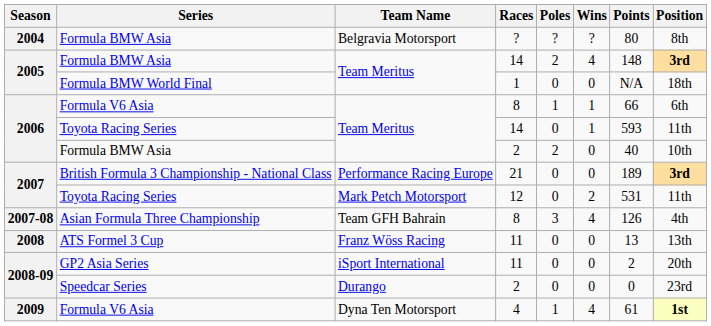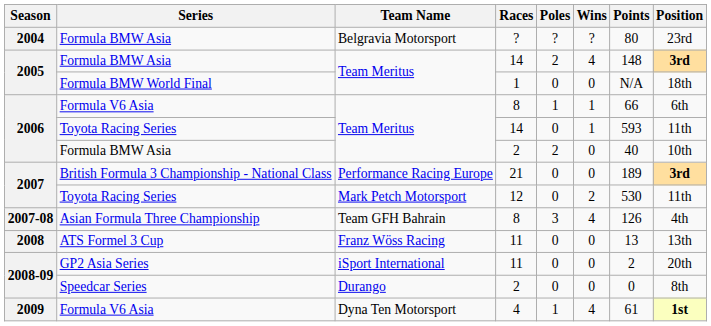Formula BMW Asia / ? | Position: 8th -> 23rd
Toyota Racing Series / 12 | Points: 531 -> 530
Speedcar Series | Position: 23rd -> 8th
